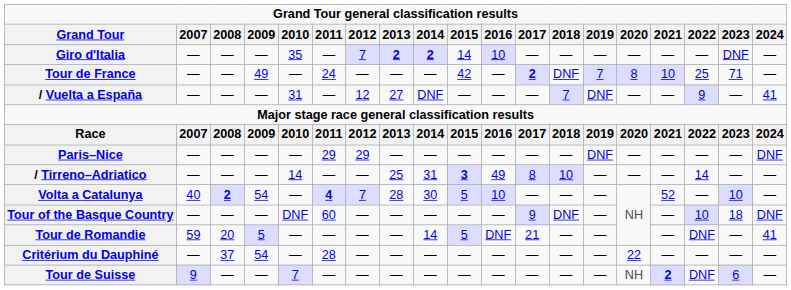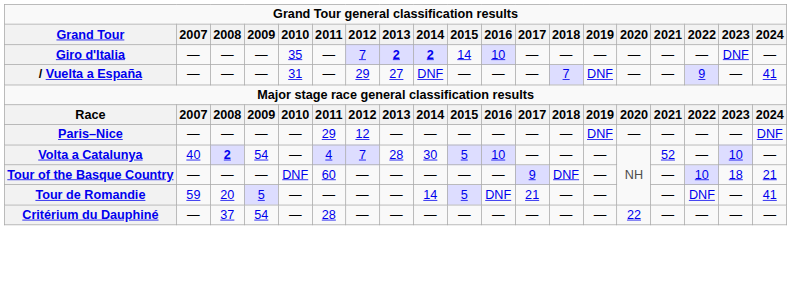- row: Tour de France | — | — | 49 | — | 24 | — | — | — | 42 | — | 2 | DNF | 7 | 8 | 10 | 25 | 71 | —
/ Vuelta a España | 2012: 12 -> 29
Paris–Nice | 2012: 29 -> 12
- row: / Tirreno–Adriatico | — | — | — | 14 | — | — | 25 | 31 | 3 | 49 | 8 | 10 | — | — | — | 14 | — | —
Volta a Catalunya | 2011: bold -> normal
Tour of the Basque Country | 2024: DNF -> 21
- row: Tour de Suisse | 9 | — | — | 7 | — | — | — | — | — | — | — | — | — | NH | 2 | DNF | 6 | —
